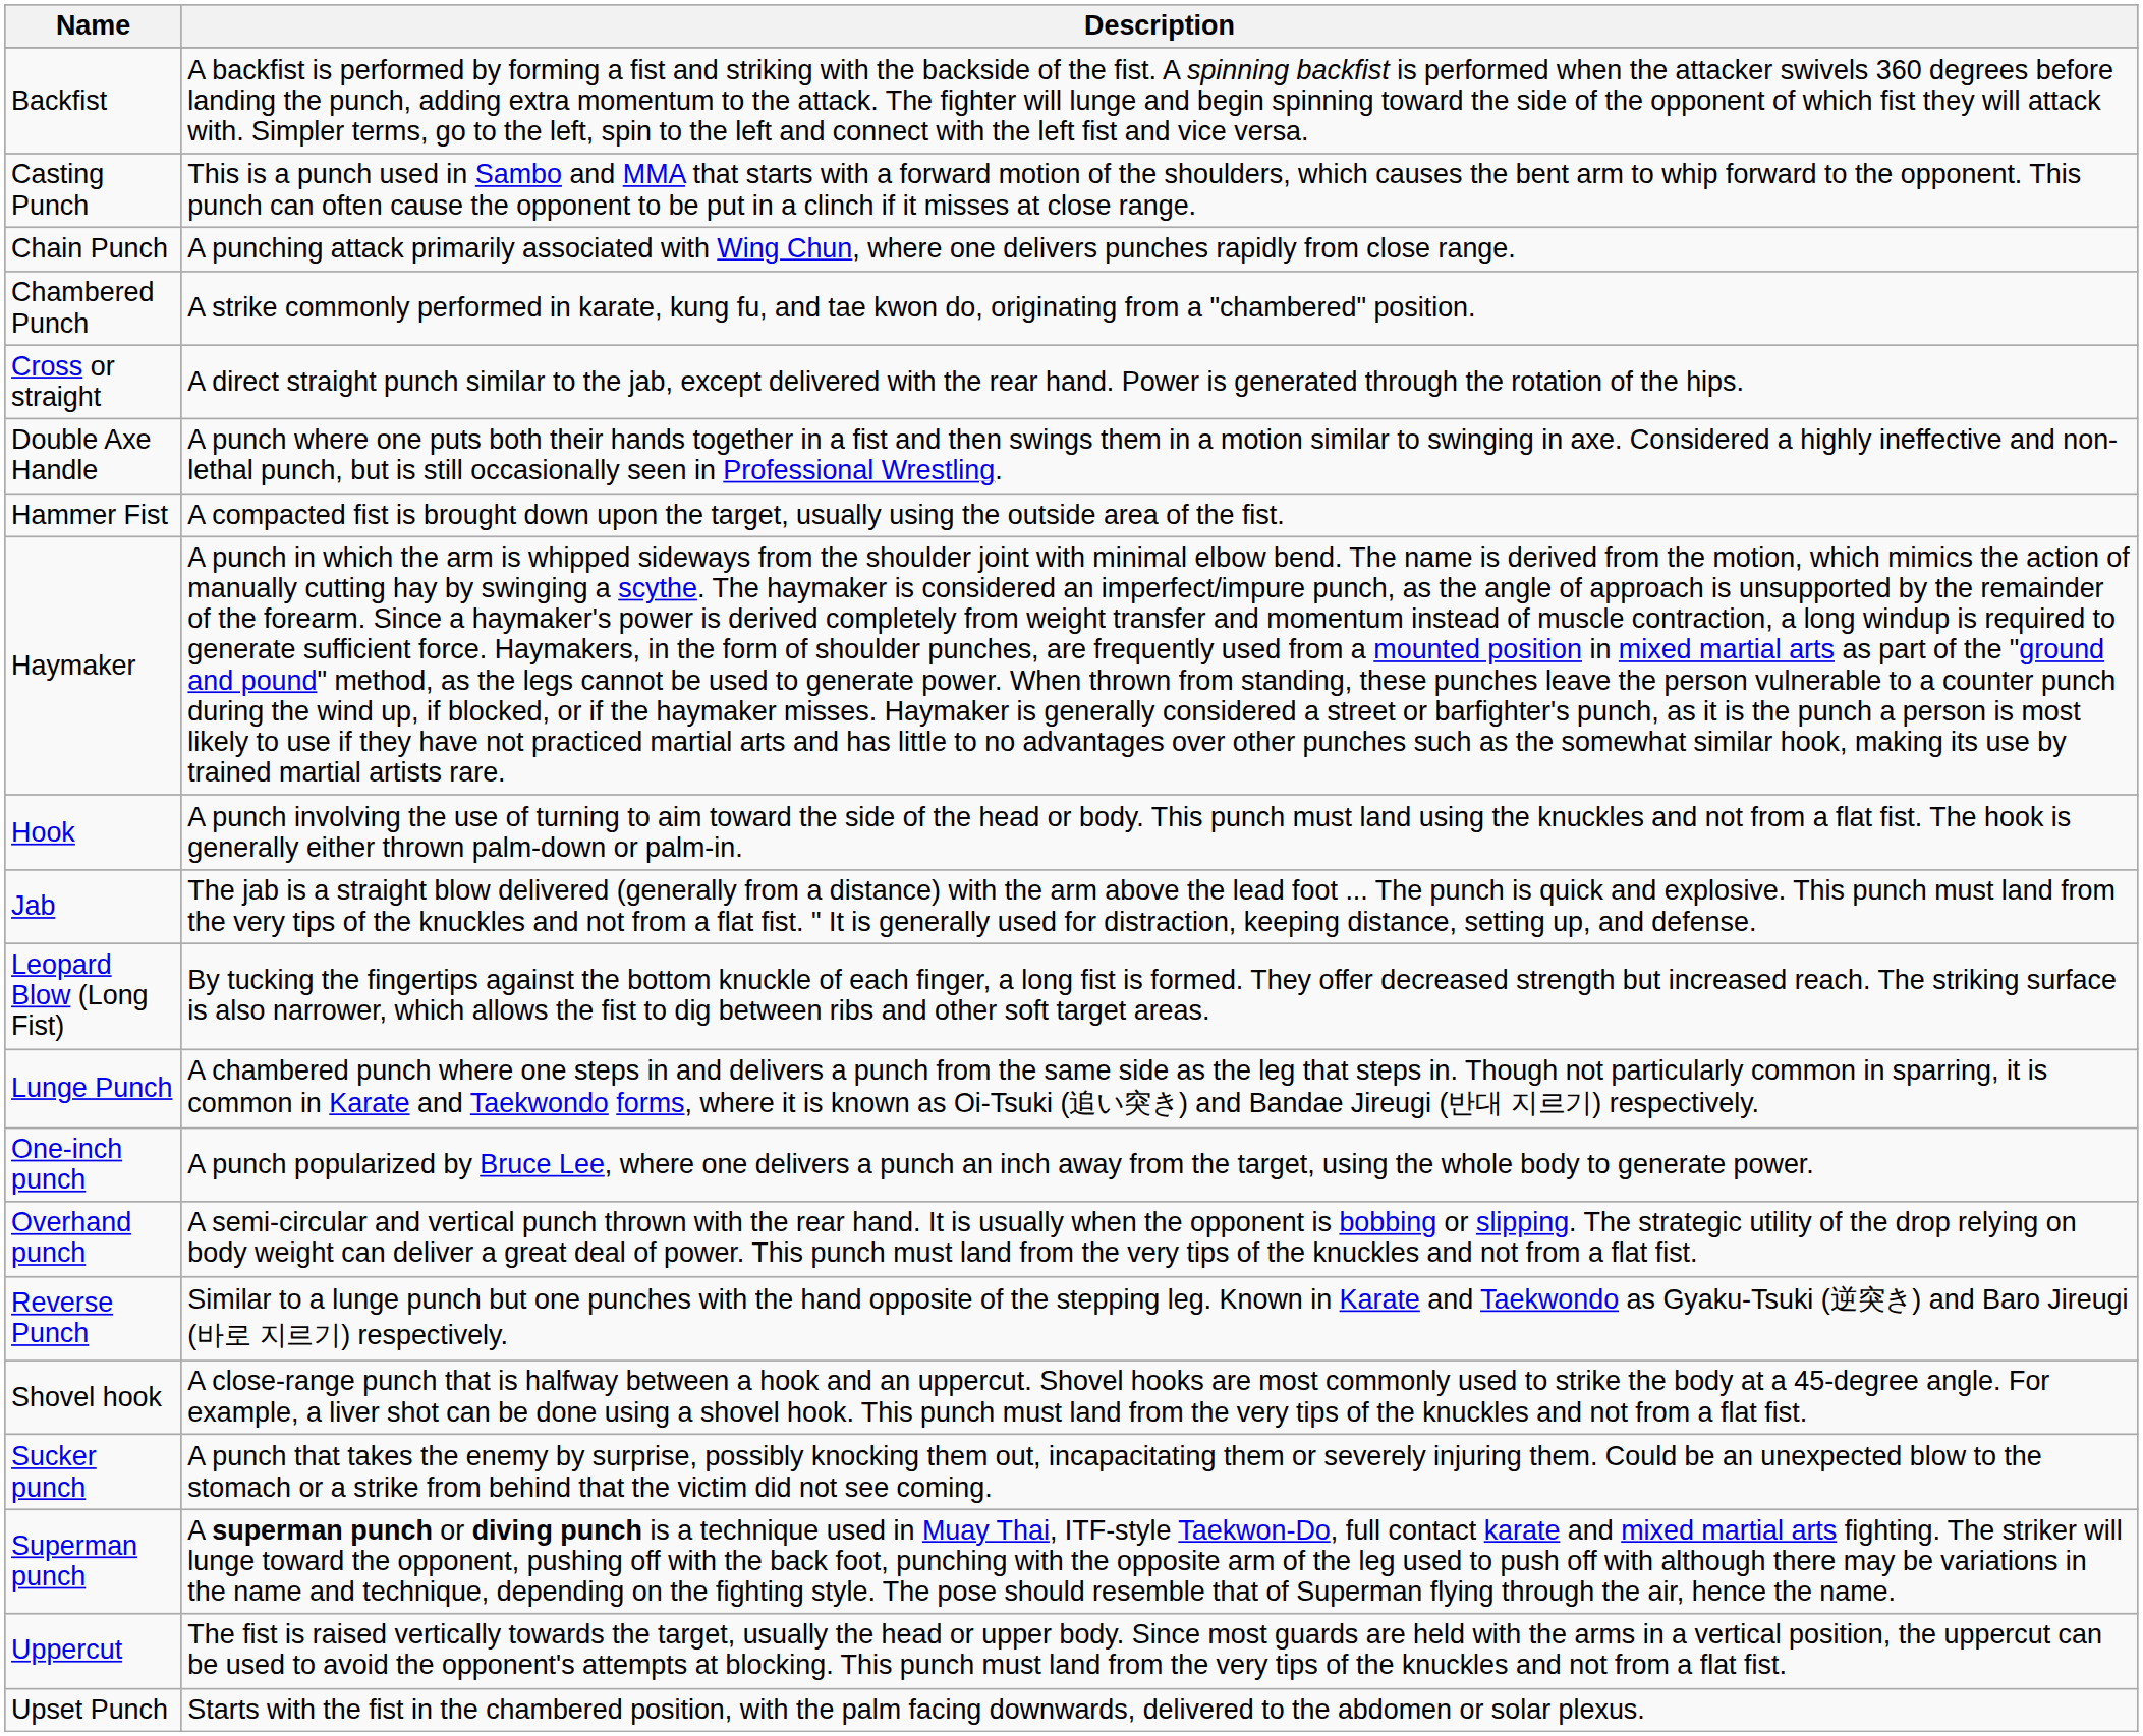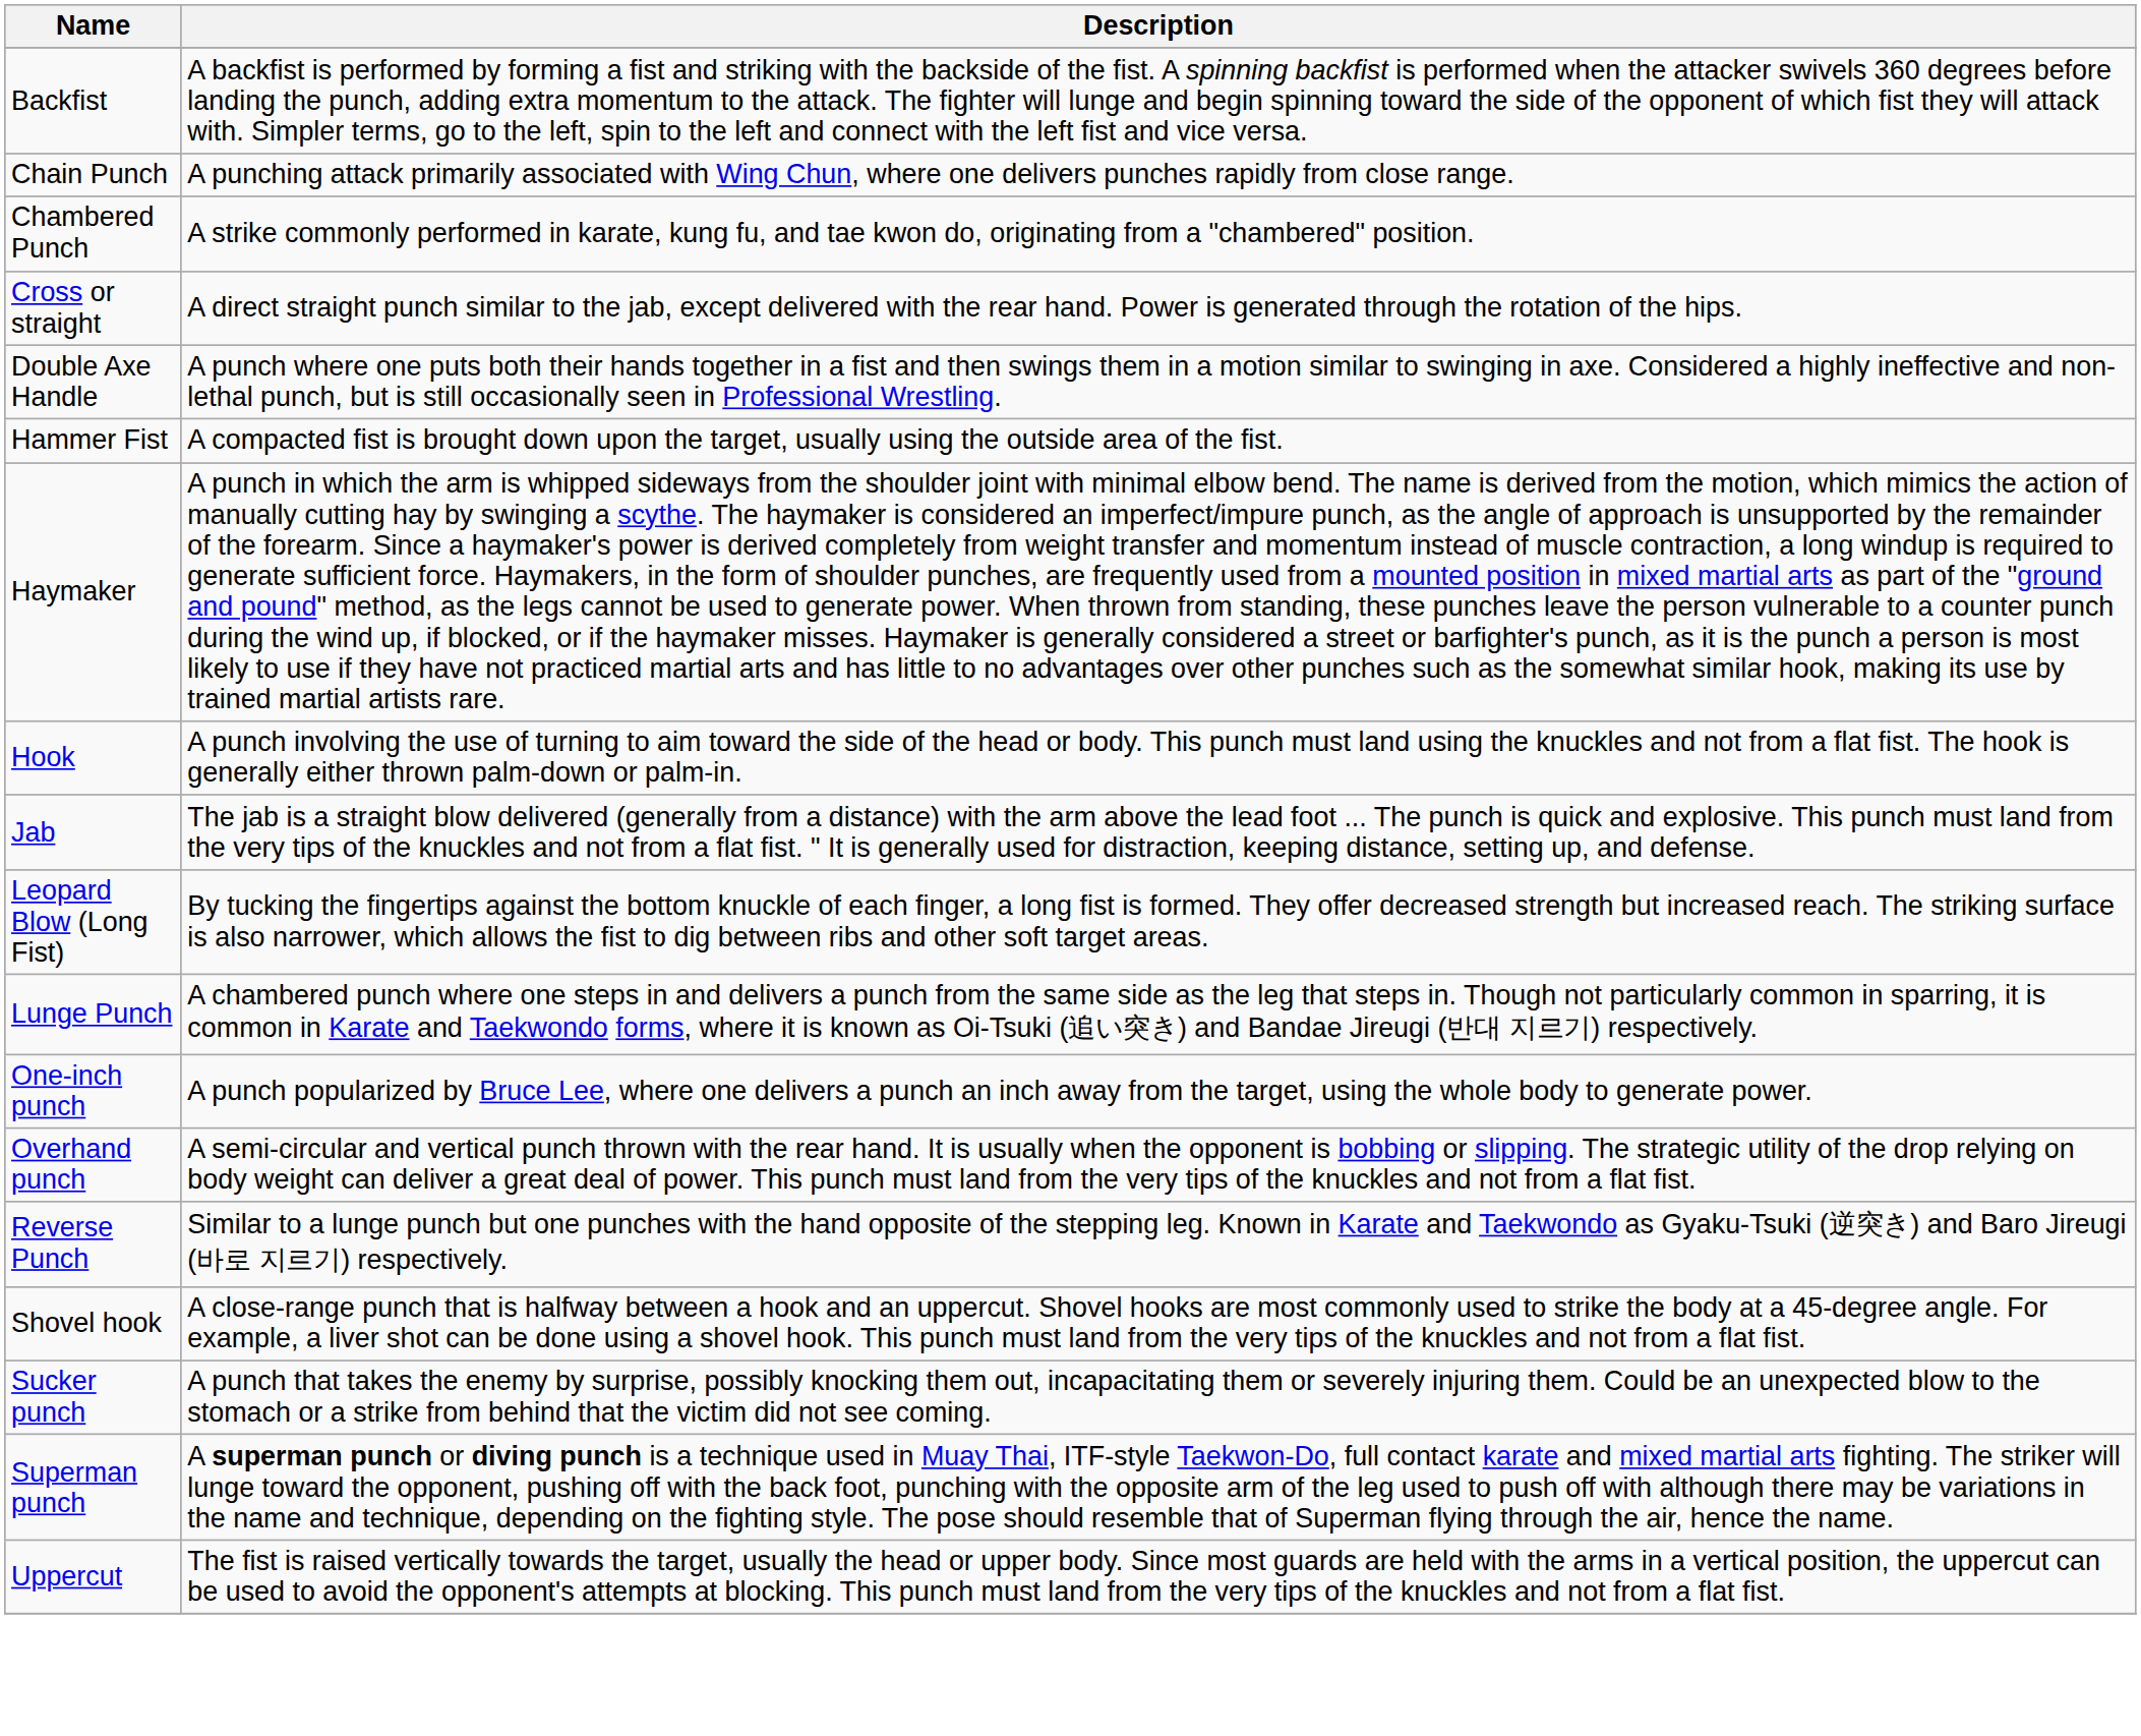- row: Casting Punch | This is a punch used in Sambo and MMA that starts with a forward motion of the shoulders, which causes the bent arm to whip forward to the opponent. This punch can often cause the opponent to be put in a clinch if it misses at close range.
- row: Upset Punch | Starts with the fist in the chambered position, with the palm facing downwards, delivered to the abdomen or solar plexus.
